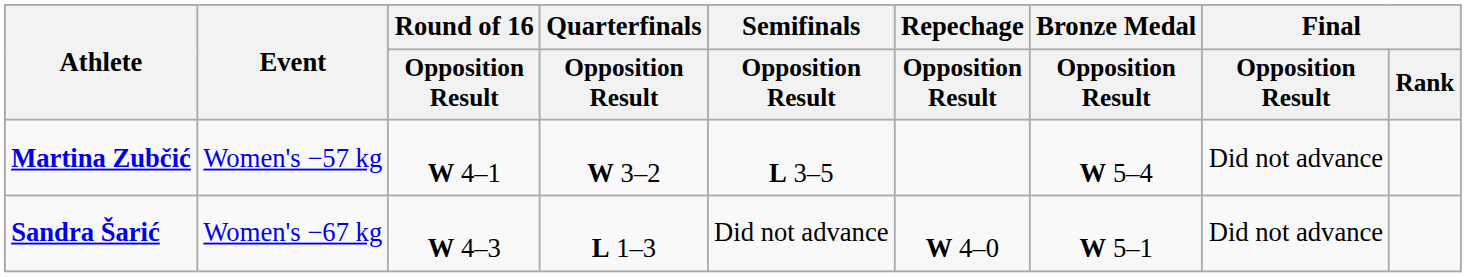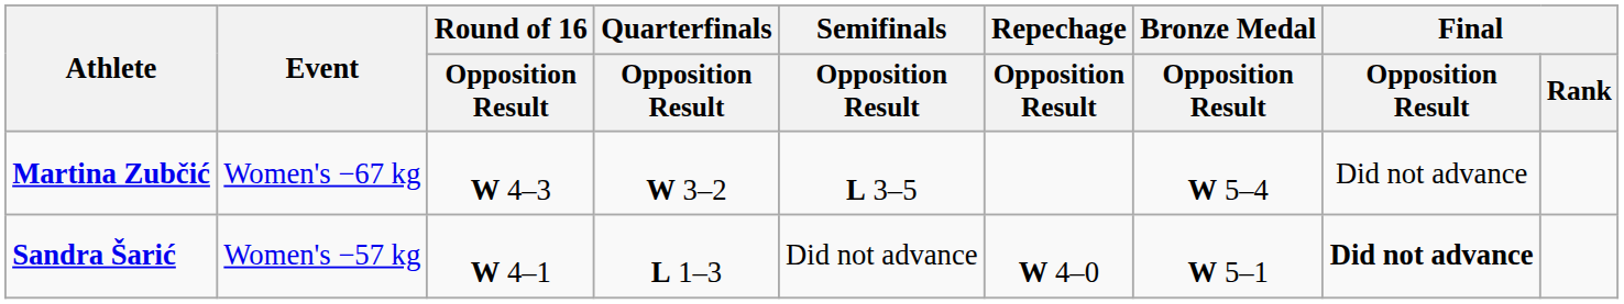Martina Zubčić | Event: Women's −57 kg -> Women's −67 kg
Martina Zubčić | Round of 16 / Opposition Result: W 4–1 -> W 4–3
Sandra Šarić | Event: Women's −67 kg -> Women's −57 kg
Sandra Šarić | Round of 16 / Opposition Result: W 4–3 -> W 4–1
Sandra Šarić | Final / Opposition Result: normal -> bold
